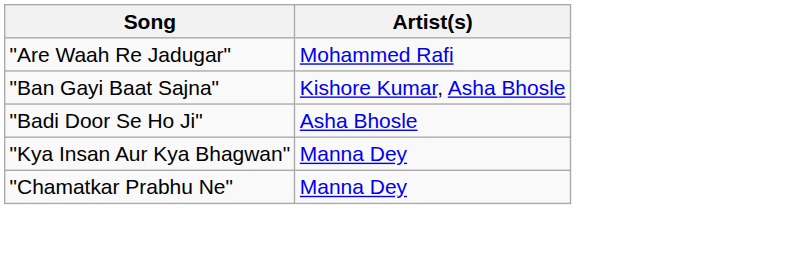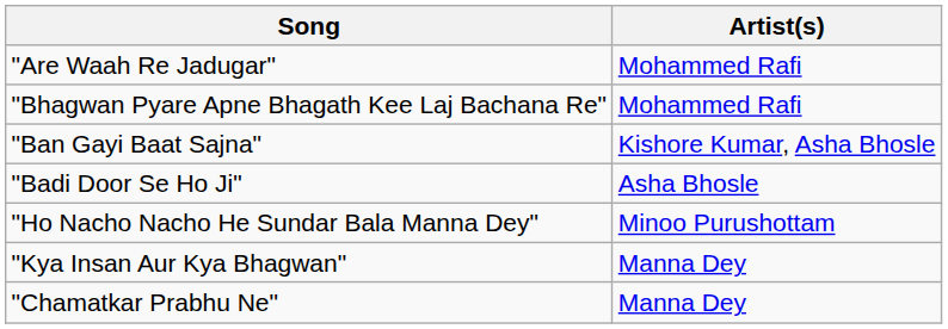+ row: "Bhagwan Pyare Apne Bhagath Kee Laj Bachana Re" | Mohammed Rafi
+ row: "Ho Nacho Nacho He Sundar Bala Manna Dey" | Minoo Purushottam
